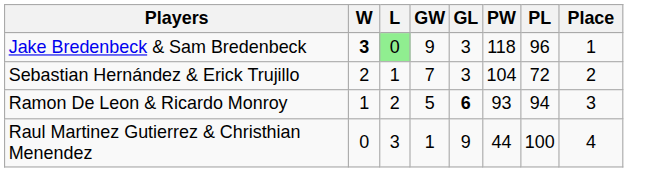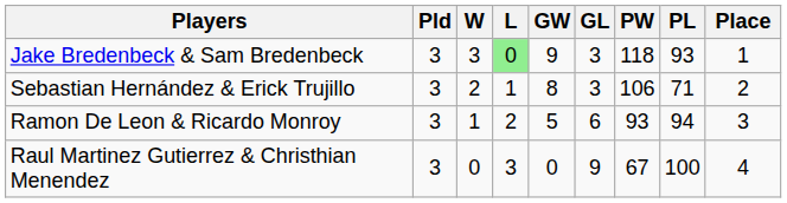+ column: Pld | 3 | 3 | 3 | 3
Jake Bredenbeck & Sam Bredenbeck | W: bold -> normal
Jake Bredenbeck & Sam Bredenbeck | PL: 96 -> 93
Sebastian Hernández & Erick Trujillo | GW: 7 -> 8
Sebastian Hernández & Erick Trujillo | PW: 104 -> 106
Sebastian Hernández & Erick Trujillo | PL: 72 -> 71
Ramon De Leon & Ricardo Monroy | GL: bold -> normal
Raul Martinez Gutierrez & Christhian Menendez | GW: 1 -> 0
Raul Martinez Gutierrez & Christhian Menendez | PW: 44 -> 67
